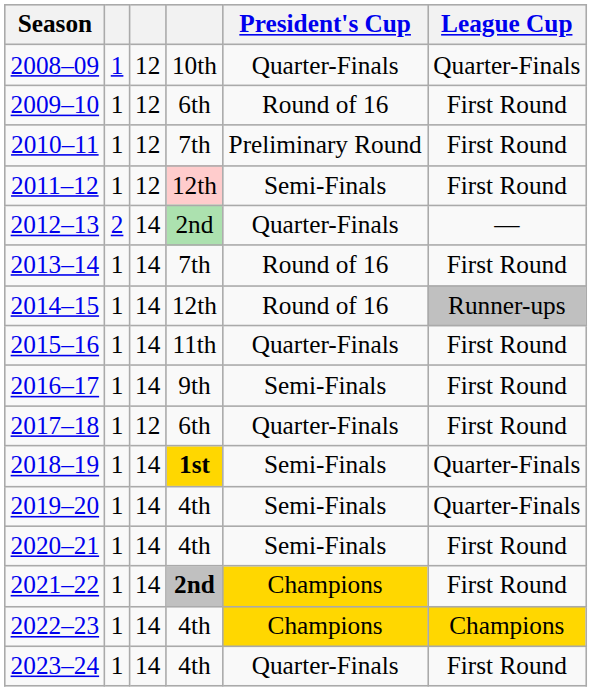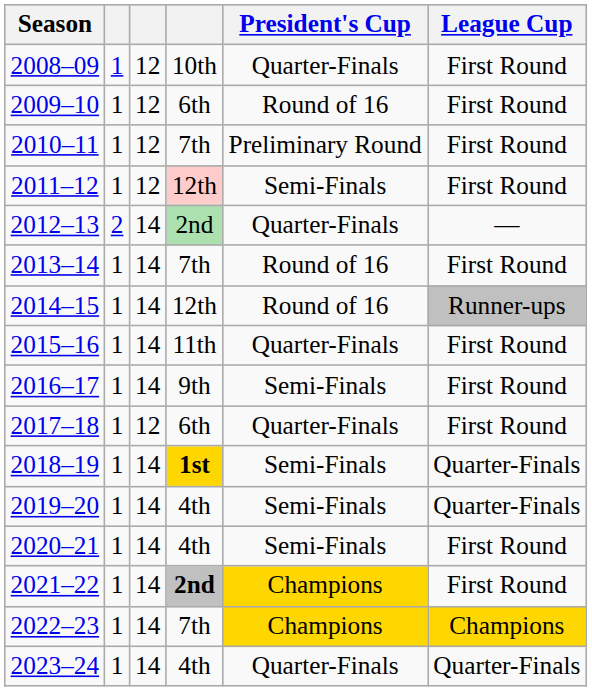2008–09 | League Cup: Quarter-Finals -> First Round
2022–23 | column 4: 4th -> 7th
2023–24 | League Cup: First Round -> Quarter-Finals
